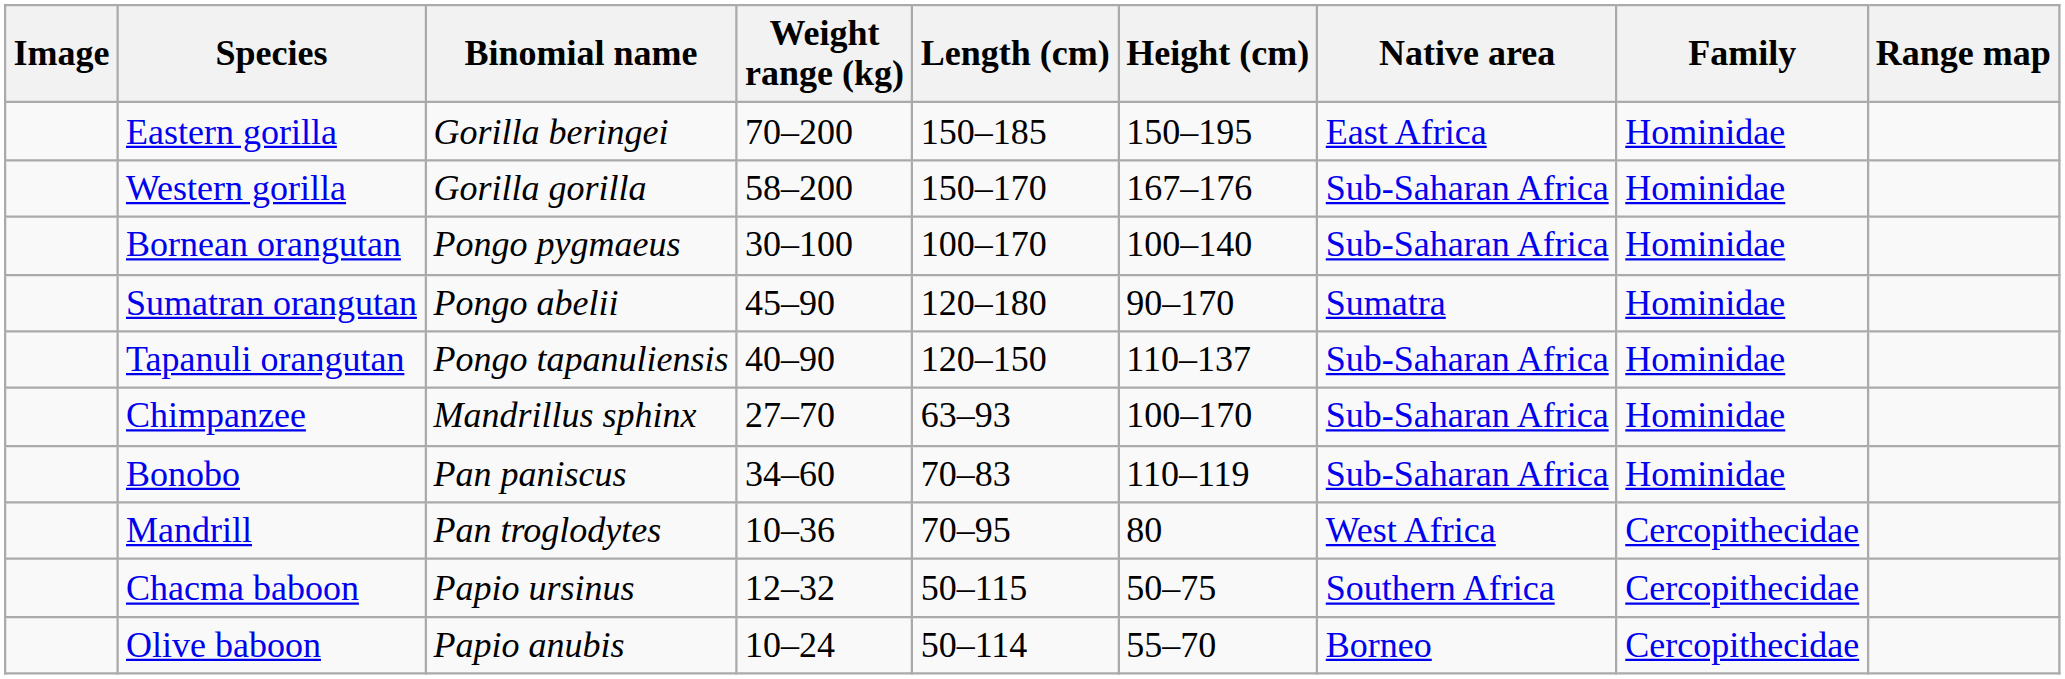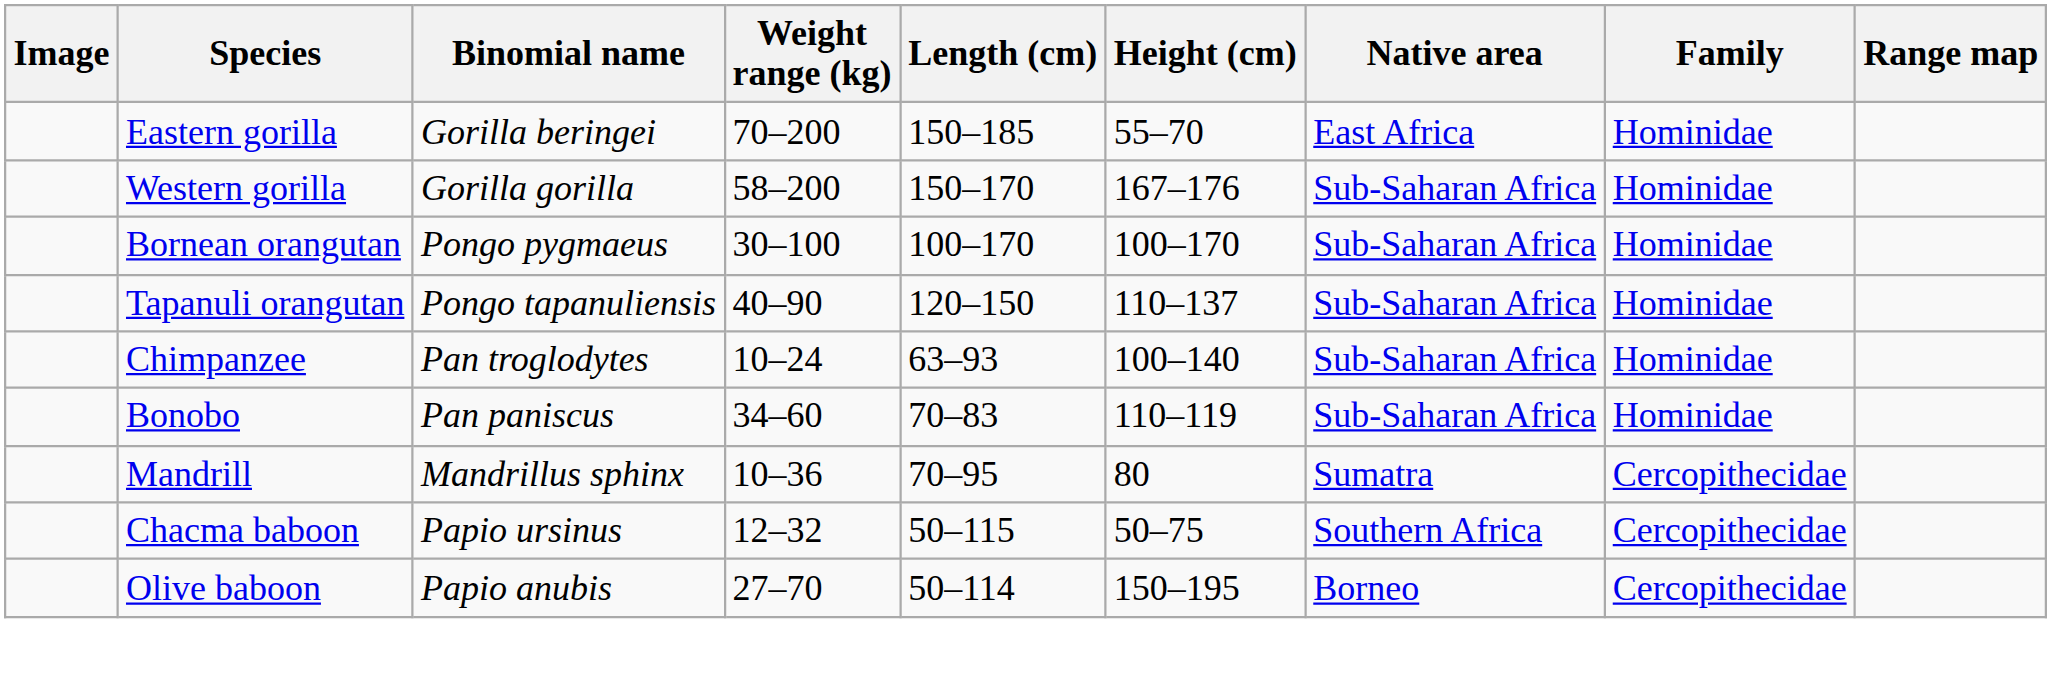Eastern gorilla | Height (cm): 150–195 -> 55–70
Bornean orangutan | Height (cm): 100–140 -> 100–170
- row: Sumatran orangutan | Pongo abelii | 45–90 | 120–180 | 90–170 | Sumatra | Hominidae
Chimpanzee | Binomial name: Mandrillus sphinx -> Pan troglodytes
Chimpanzee | Weight range (kg): 27–70 -> 10–24
Chimpanzee | Height (cm): 100–170 -> 100–140
Mandrill | Binomial name: Pan troglodytes -> Mandrillus sphinx
Mandrill | Native area: West Africa -> Sumatra
Olive baboon | Weight range (kg): 10–24 -> 27–70
Olive baboon | Height (cm): 55–70 -> 150–195
